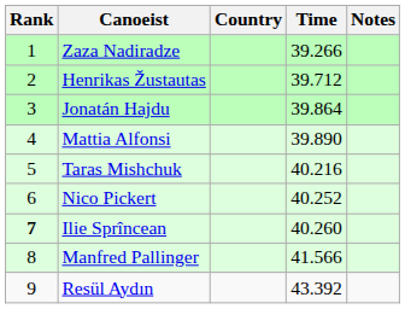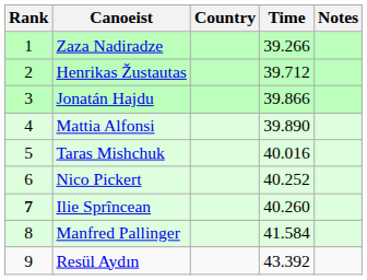Jonatán Hajdu | Time: 39.864 -> 39.866
Taras Mishchuk | Time: 40.216 -> 40.016
Manfred Pallinger | Time: 41.566 -> 41.584
